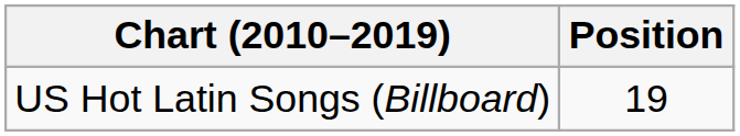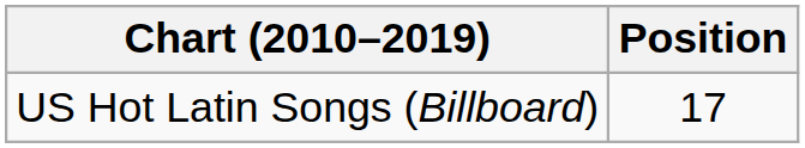US Hot Latin Songs (Billboard) | Position: 19 -> 17
